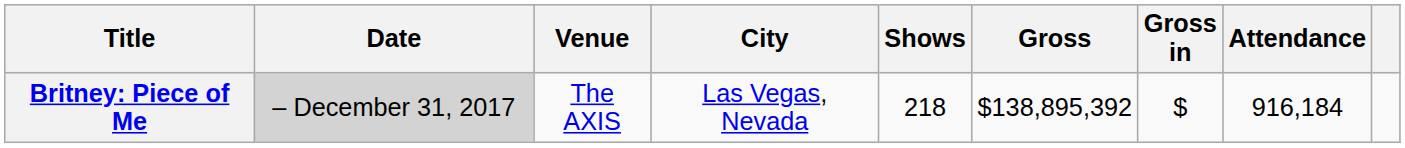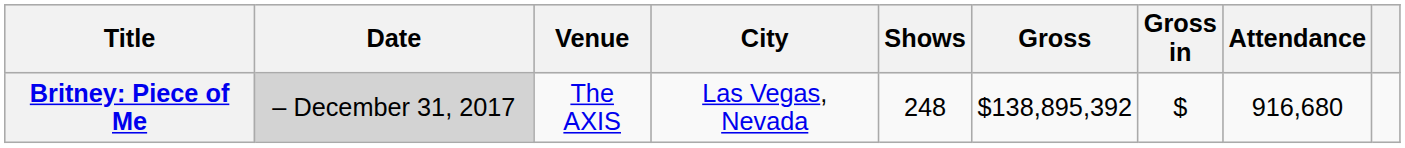Britney: Piece of Me | Shows: 218 -> 248
Britney: Piece of Me | Attendance: 916,184 -> 916,680
